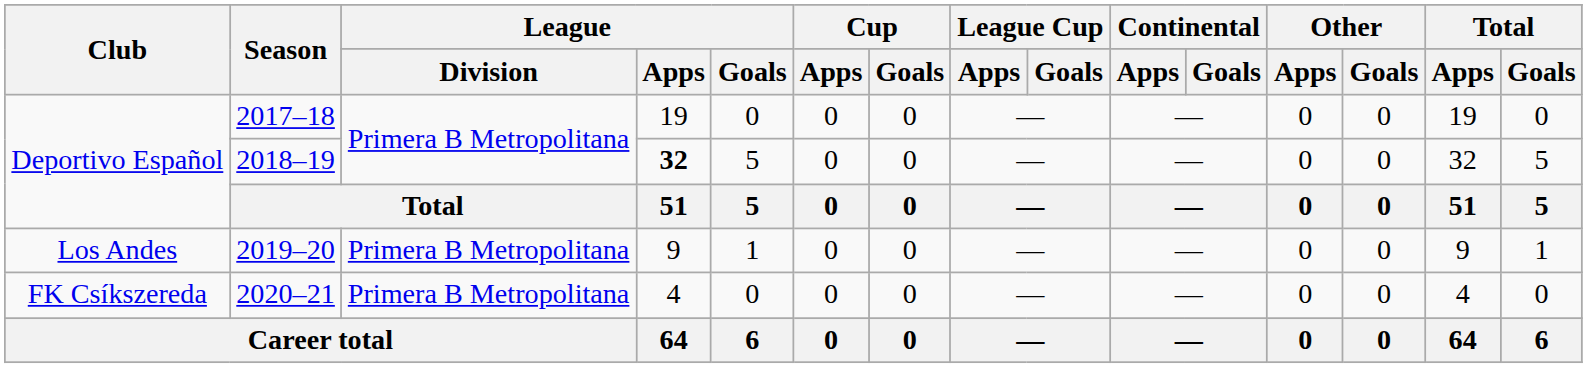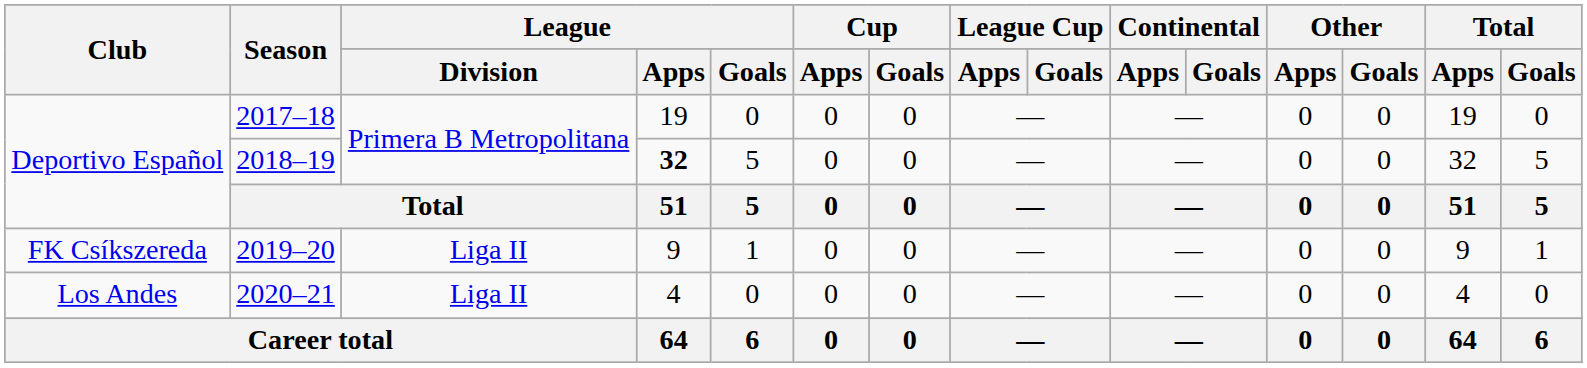2019–20 | Club: Los Andes -> FK Csíkszereda
2019–20 | League / Division: Primera B Metropolitana -> Liga II
2020–21 | Club: FK Csíkszereda -> Los Andes
2020–21 | League / Division: Primera B Metropolitana -> Liga II
